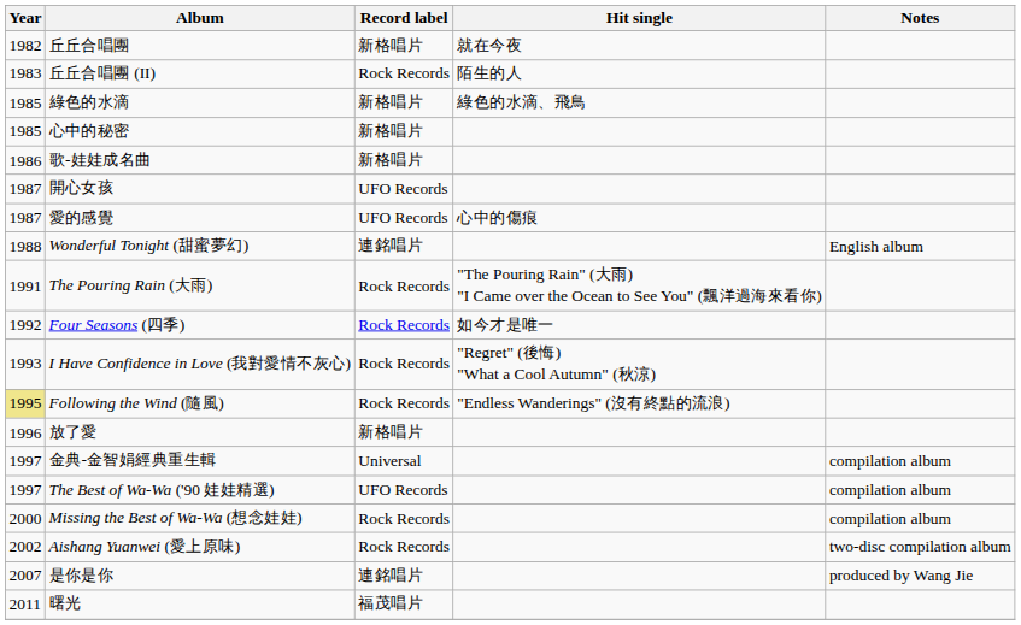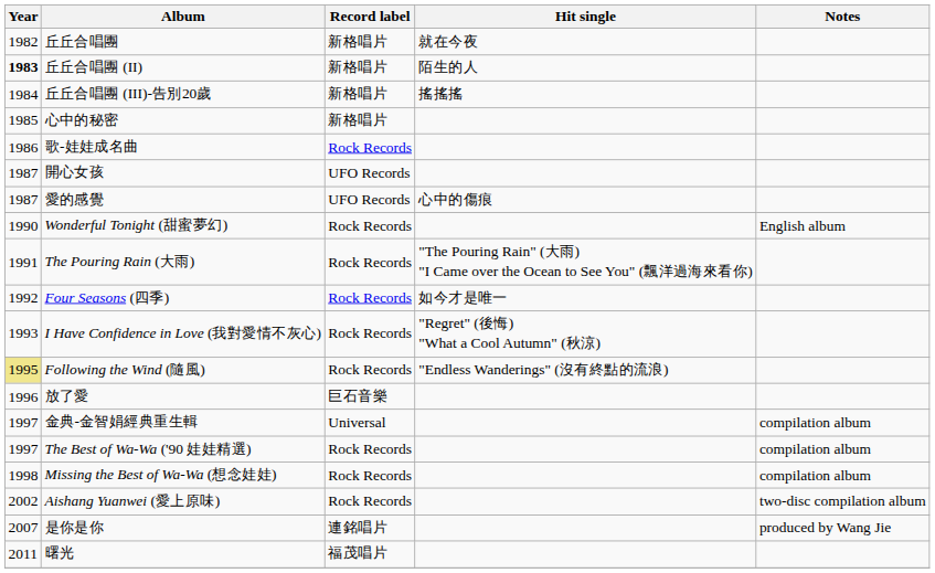丘丘合唱團 (II) | Year: normal -> bold
丘丘合唱團 (II) | Record label: Rock Records -> 新格唱片
+ row: 1984 | 丘丘合唱團 (III)-告別20歲 | 新格唱片 | 搖搖搖
- row: 1985 | 綠色的水滴 | 新格唱片 | 綠色的水滴、飛鳥
歌-娃娃成名曲 | Record label: 新格唱片 -> Rock Records
Wonderful Tonight (甜蜜夢幻) | Year: 1988 -> 1990
Wonderful Tonight (甜蜜夢幻) | Record label: 連銘唱片 -> Rock Records
放了愛 | Record label: 新格唱片 -> 巨石音樂
The Best of Wa-Wa ('90 娃娃精選) | Record label: UFO Records -> Rock Records
Missing the Best of Wa-Wa (想念娃娃) | Year: 2000 -> 1998
